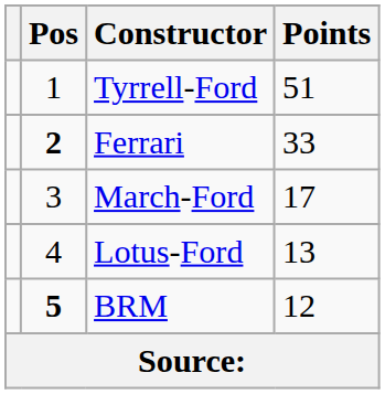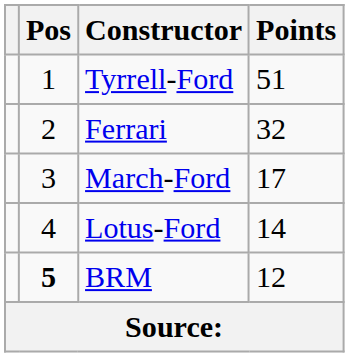Ferrari | Pos: bold -> normal
Ferrari | Points: 33 -> 32
Lotus-Ford | Points: 13 -> 14
